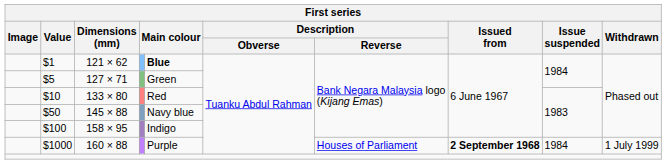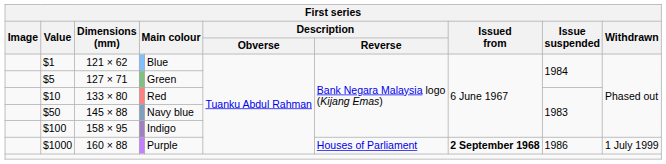$1 | column 5: bold -> normal
$1000 | Issue suspended: 1984 -> 1986
